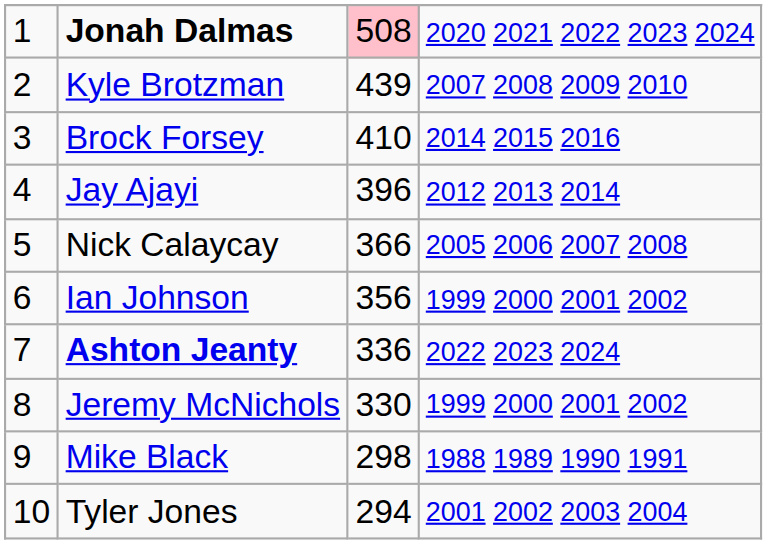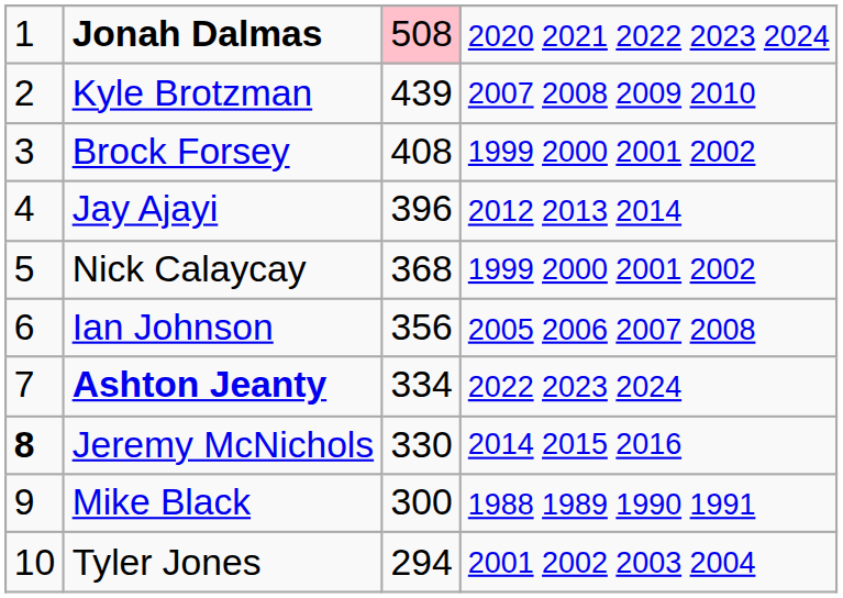Brock Forsey | column 3: 410 -> 408
Brock Forsey | column 4: 2014 2015 2016 -> 1999 2000 2001 2002
Nick Calaycay | column 3: 366 -> 368
Nick Calaycay | column 4: 2005 2006 2007 2008 -> 1999 2000 2001 2002
Ian Johnson | column 4: 1999 2000 2001 2002 -> 2005 2006 2007 2008
Ashton Jeanty | column 3: 336 -> 334
Jeremy McNichols | column 1: normal -> bold
Jeremy McNichols | column 4: 1999 2000 2001 2002 -> 2014 2015 2016
Mike Black | column 3: 298 -> 300
